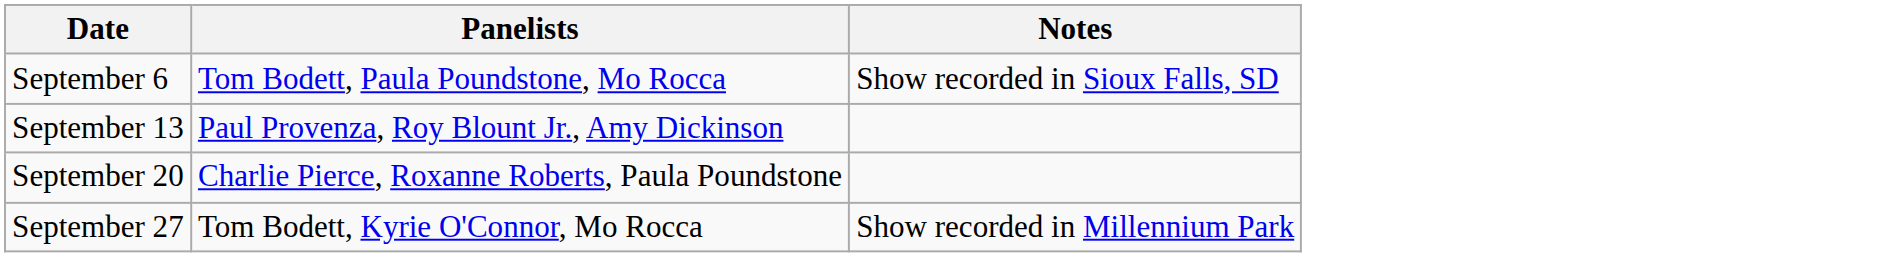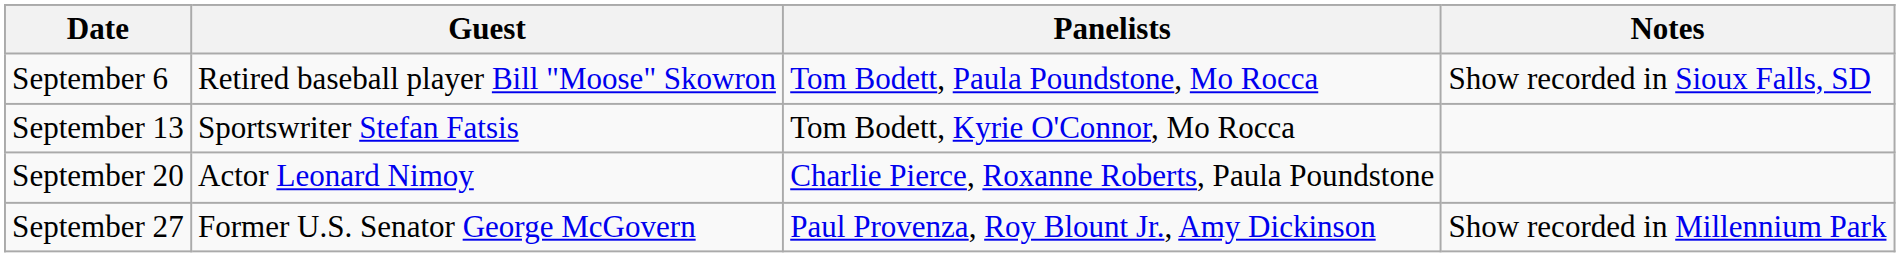+ column: Guest | Retired baseball player Bill "Moose" Skowron | Sportswriter Stefan Fatsis | Actor Leonard Nimoy | Former U.S. Senator George McGovern
September 13 | Panelists: Paul Provenza, Roy Blount Jr., Amy Dickinson -> Tom Bodett, Kyrie O'Connor, Mo Rocca
September 27 | Panelists: Tom Bodett, Kyrie O'Connor, Mo Rocca -> Paul Provenza, Roy Blount Jr., Amy Dickinson
